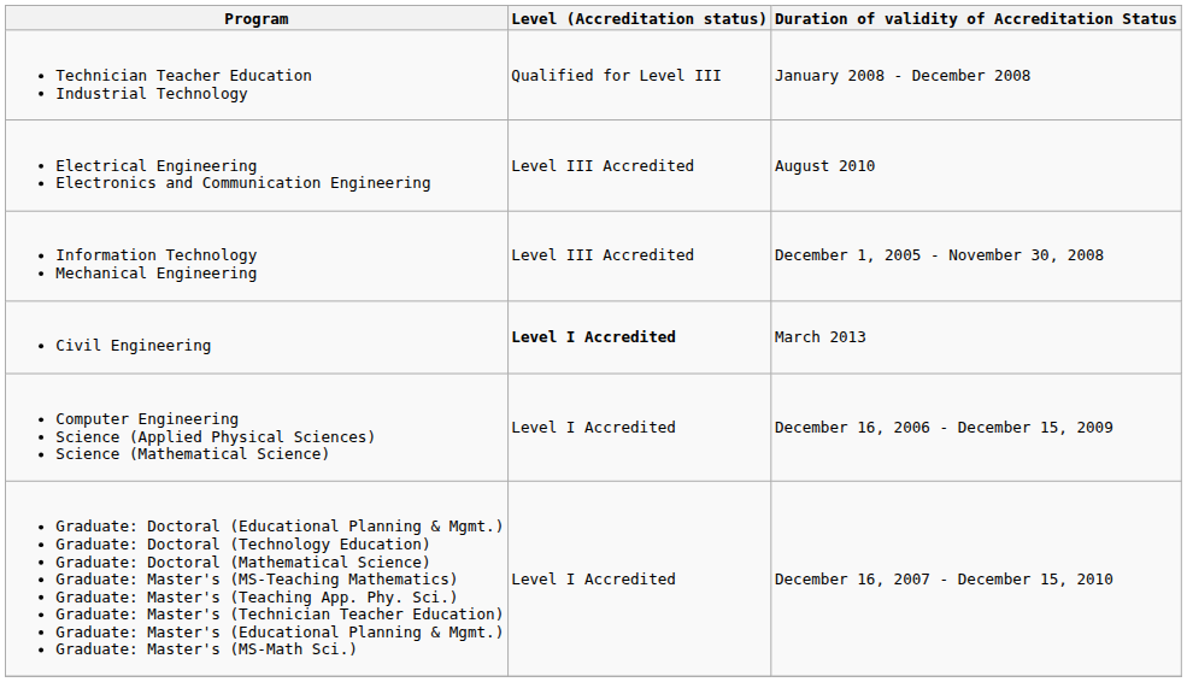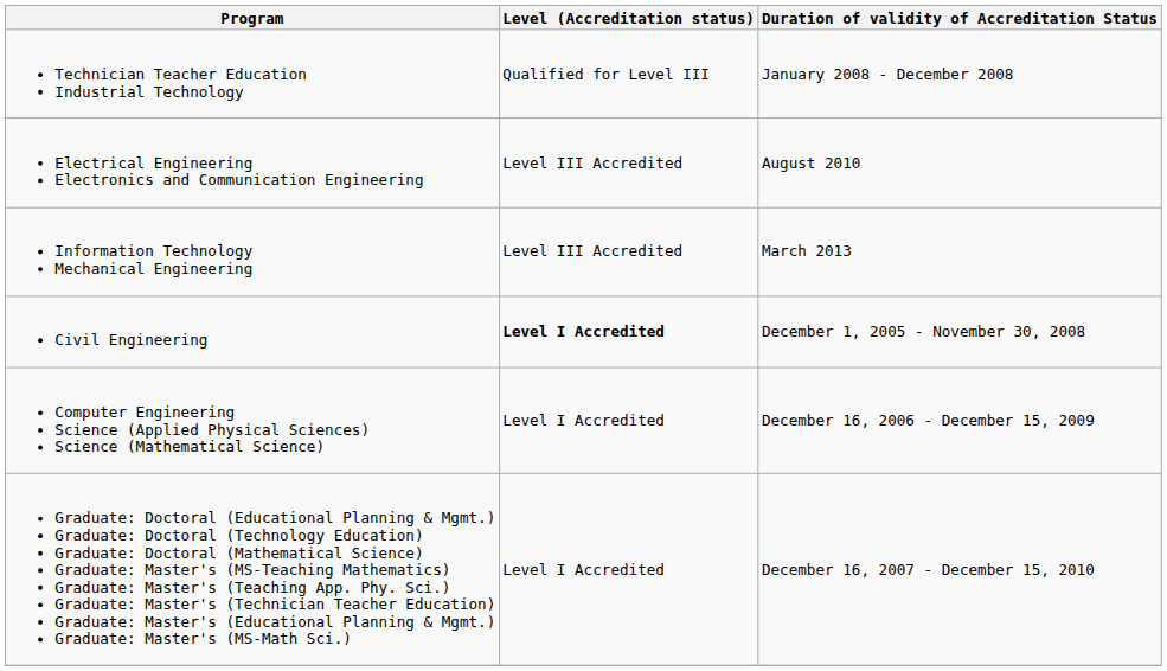Information Technology Mechanical Engineering | Duration of validity of Accreditation Status: December 1, 2005 - November 30, 2008 -> March 2013
Civil Engineering | Duration of validity of Accreditation Status: March 2013 -> December 1, 2005 - November 30, 2008
